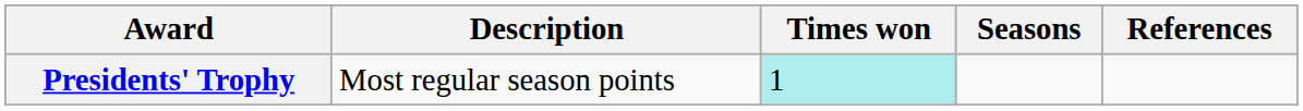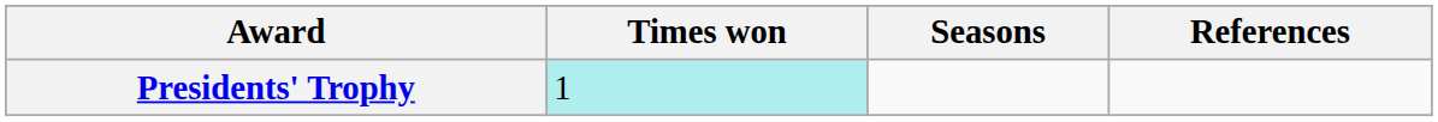- column: Description | Most regular season points
